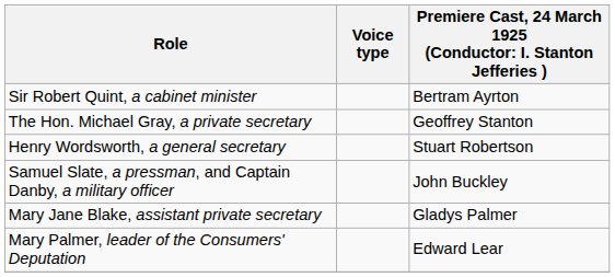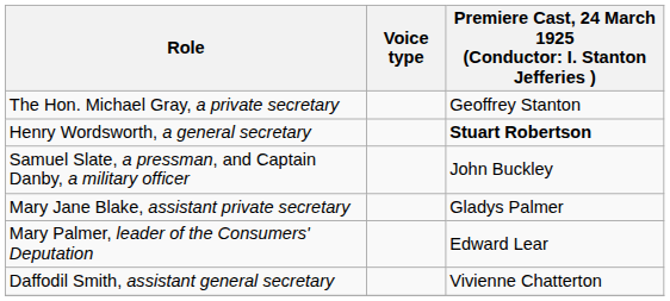- row: Sir Robert Quint, a cabinet minister | Bertram Ayrton
Henry Wordsworth, a general secretary | column 3: normal -> bold
+ row: Daffodil Smith, assistant general secretary | Vivienne Chatterton
